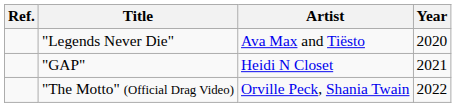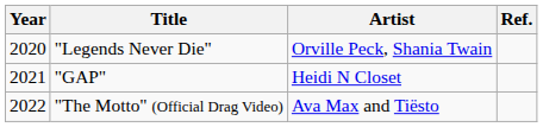columns swapped: Year <-> Ref.
"Legends Never Die" | Artist: Ava Max and Tiësto -> Orville Peck, Shania Twain
"The Motto" (Official Drag Video) | Artist: Orville Peck, Shania Twain -> Ava Max and Tiësto
